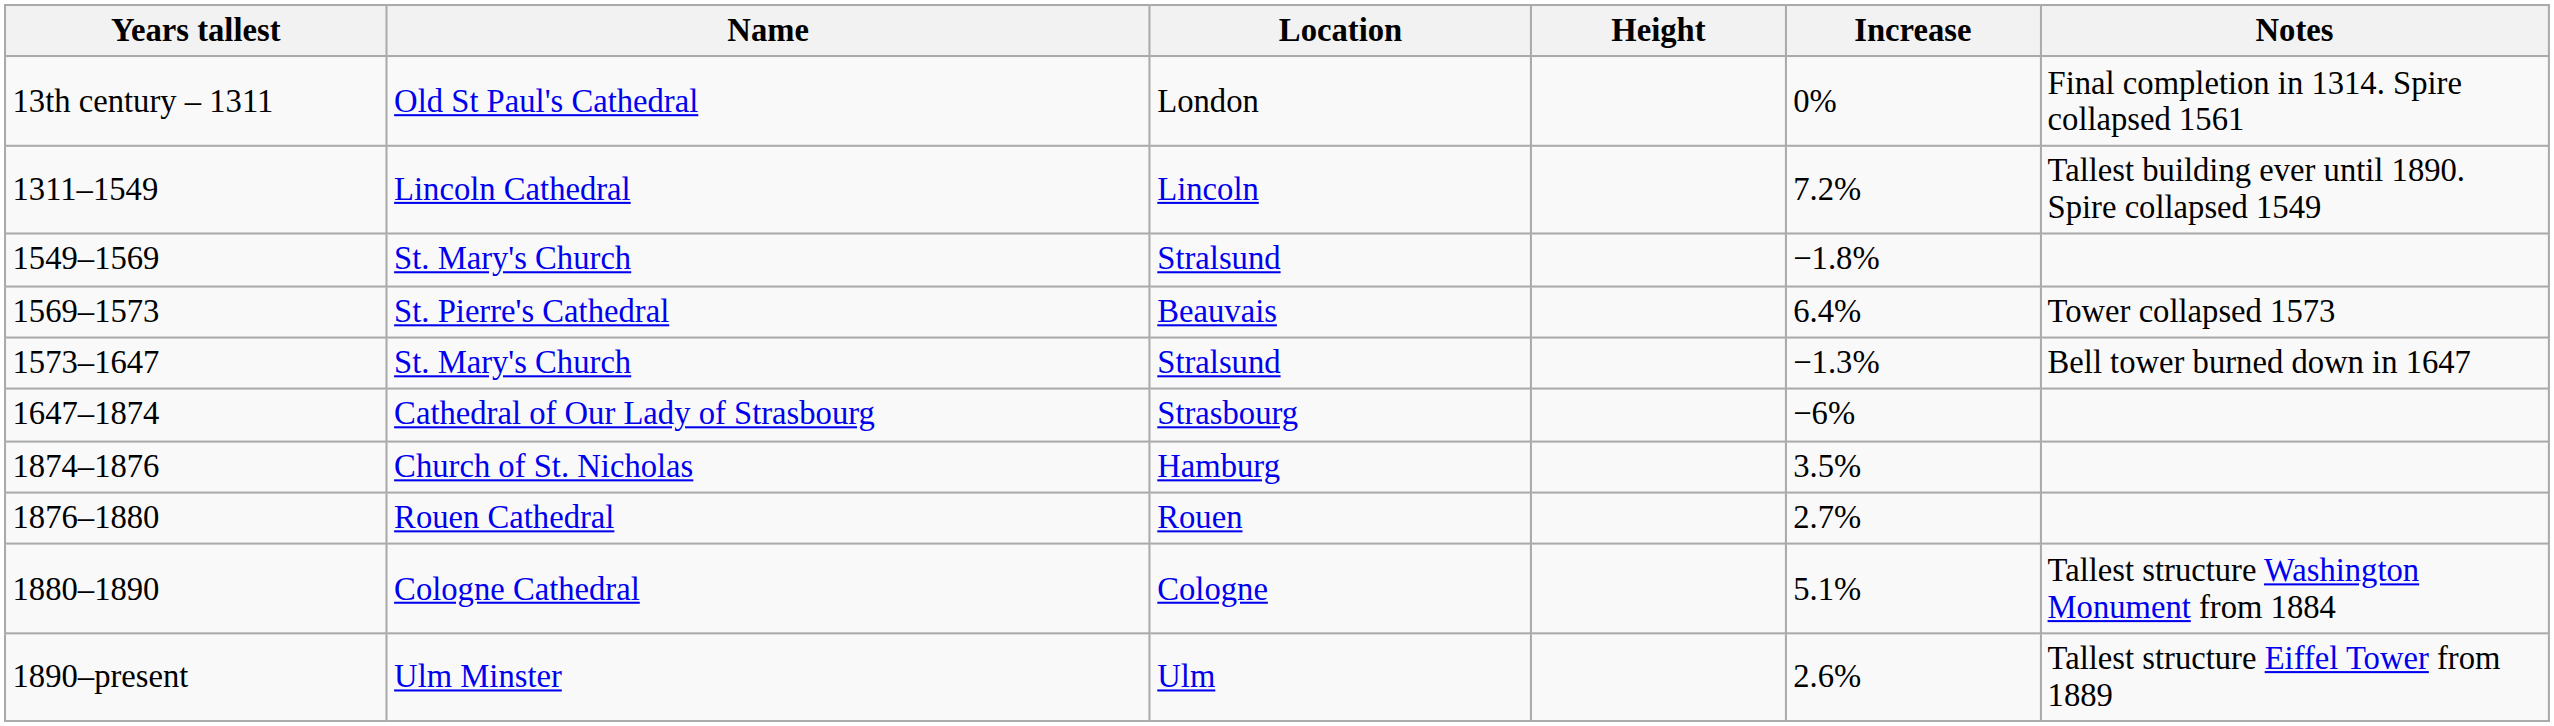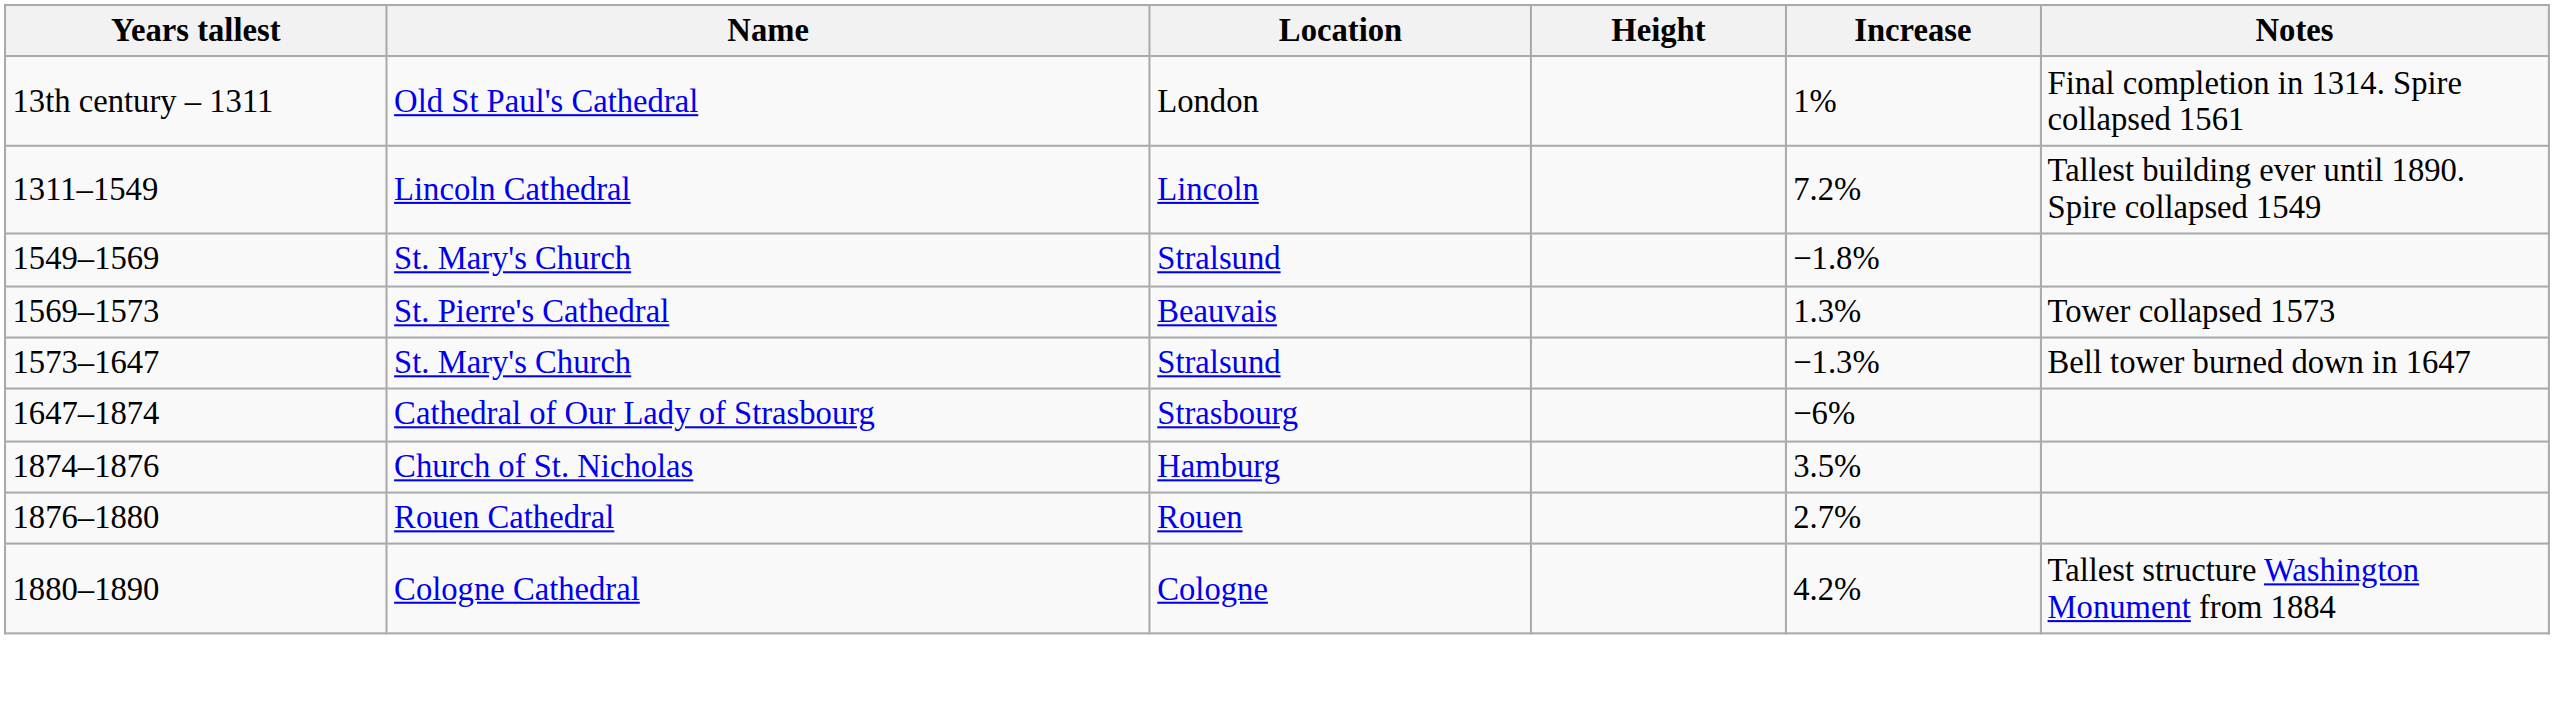Old St Paul's Cathedral | Increase: 0% -> 1%
St. Pierre's Cathedral | Increase: 6.4% -> 1.3%
Cologne Cathedral | Increase: 5.1% -> 4.2%
- row: 1890–present | Ulm Minster | Ulm | 2.6% | Tallest structure Eiffel Tower from 1889
